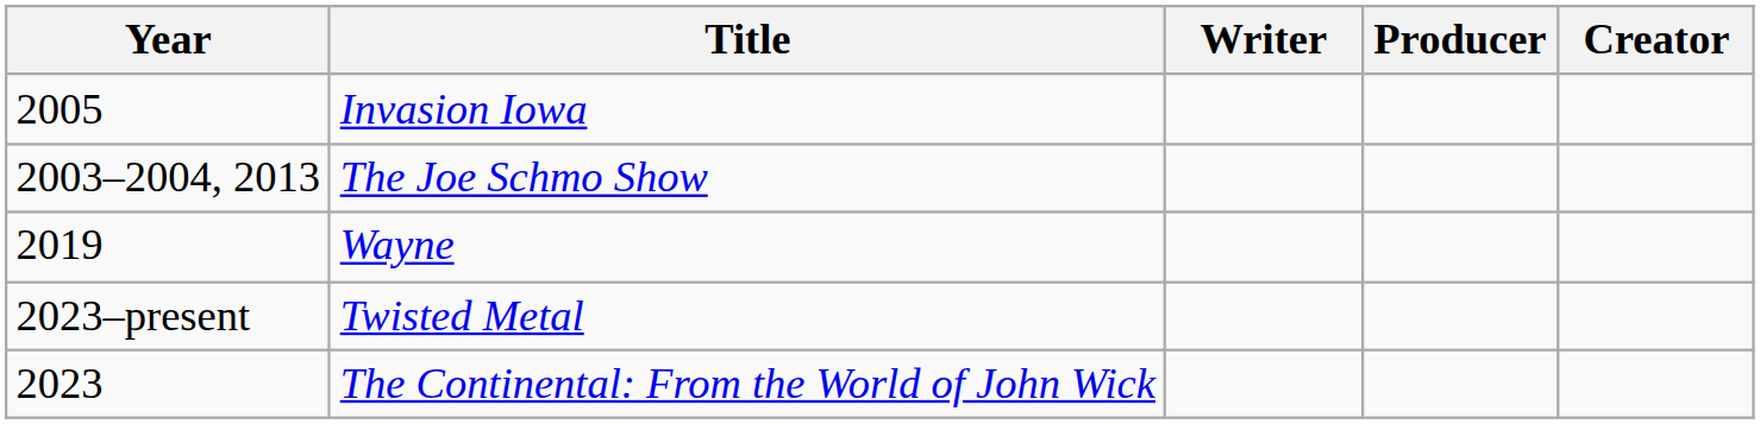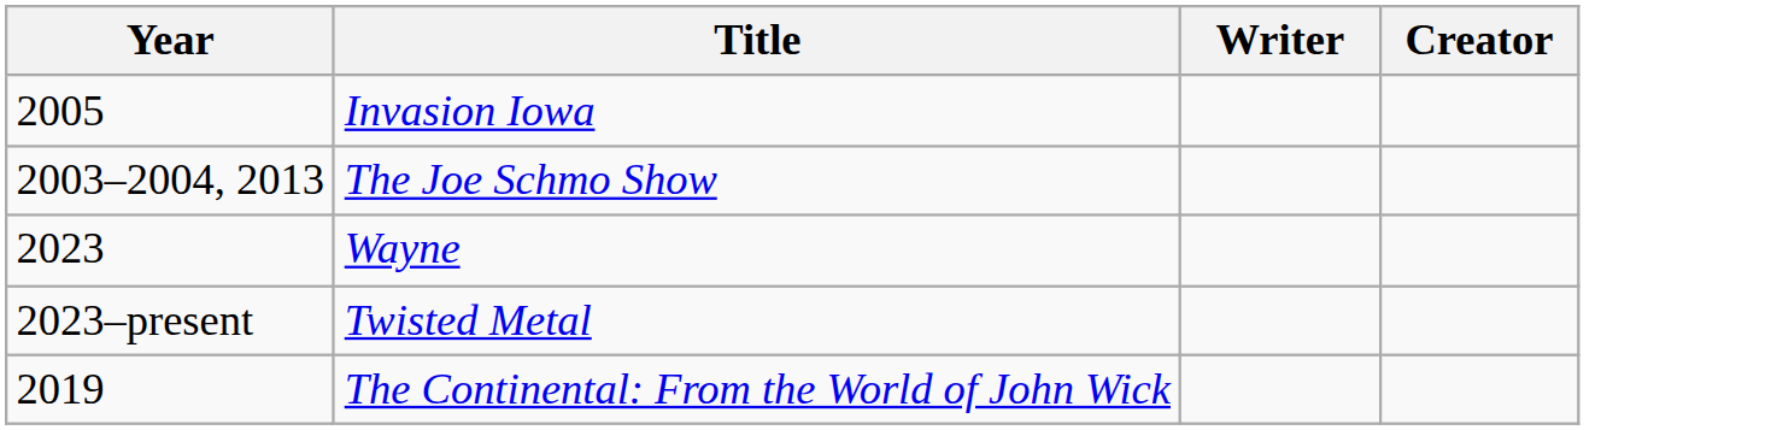- column: Producer
Wayne | Year: 2019 -> 2023
The Continental: From the World of John Wick | Year: 2023 -> 2019
